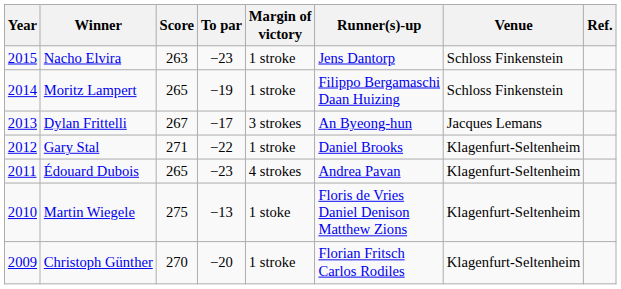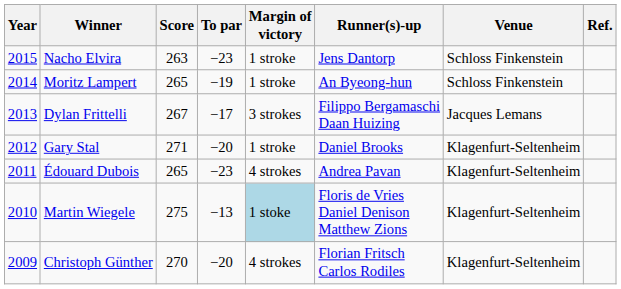Moritz Lampert | Runner(s)-up: Filippo Bergamaschi Daan Huizing -> An Byeong-hun
Dylan Frittelli | Runner(s)-up: An Byeong-hun -> Filippo Bergamaschi Daan Huizing
Gary Stal | To par: −22 -> −20
Martin Wiegele | Margin of victory: no background -> lightblue background
Christoph Günther | Margin of victory: 1 stroke -> 4 strokes
